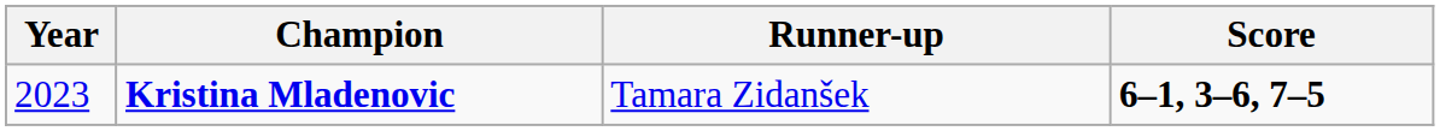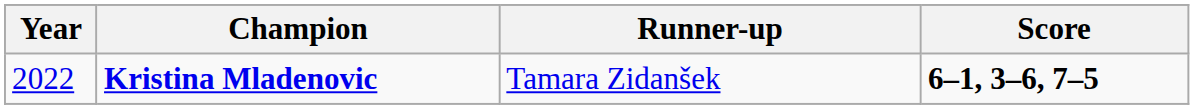Kristina Mladenovic | Year: 2023 -> 2022
